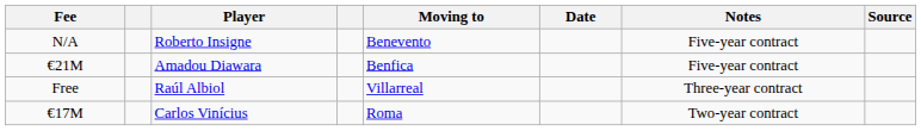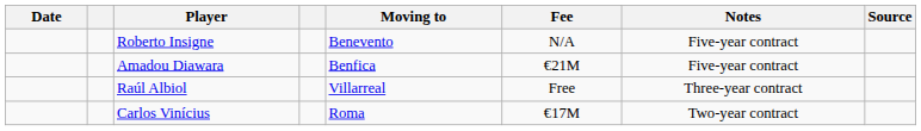columns swapped: Date <-> Fee
